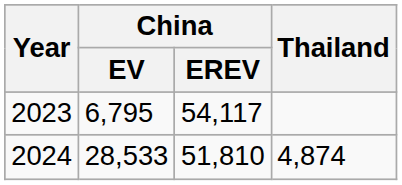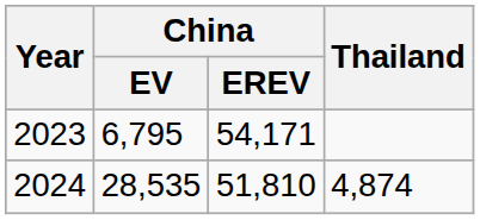2023 | China / EREV: 54,117 -> 54,171
2024 | China / EV: 28,533 -> 28,535
